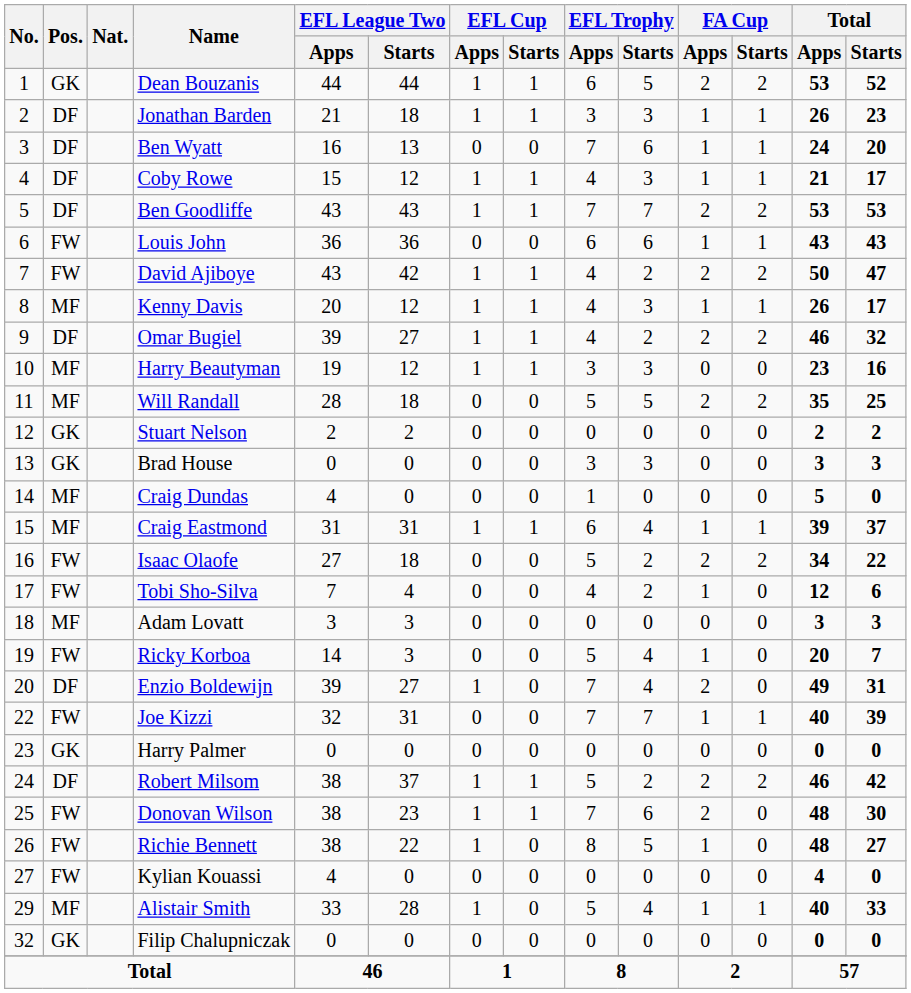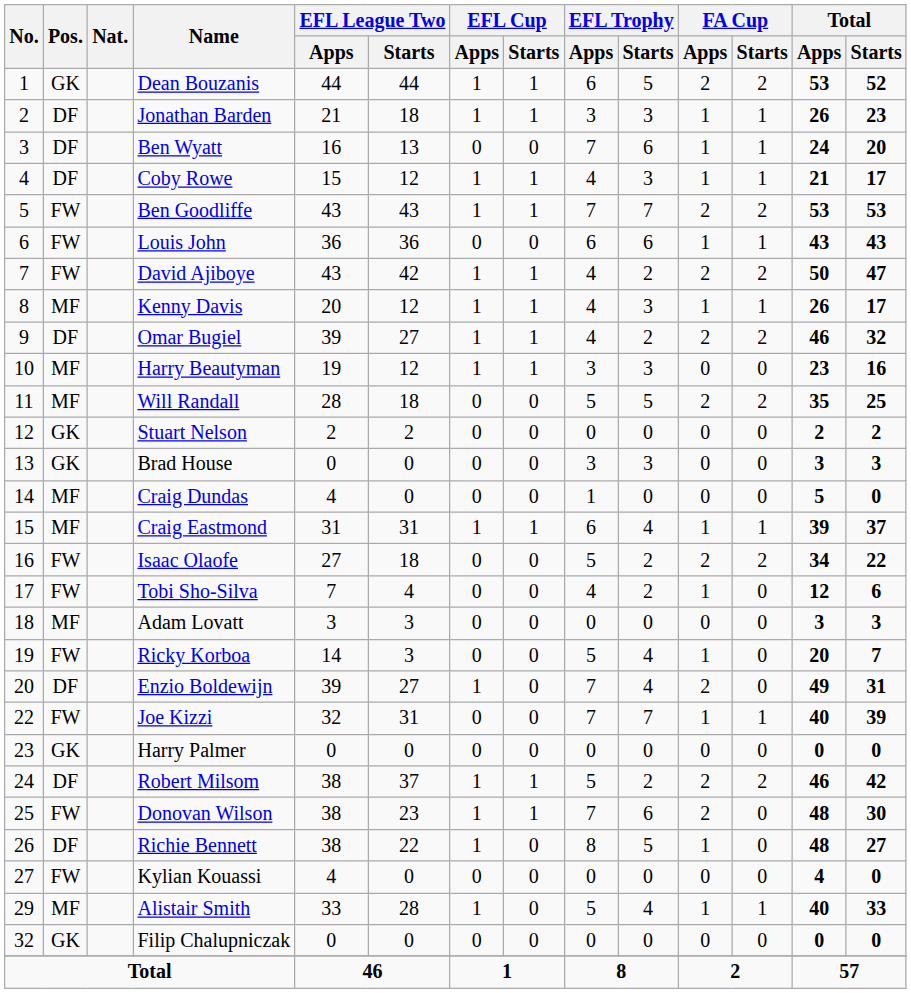Ben Goodliffe | Pos.: DF -> FW
Richie Bennett | Pos.: FW -> DF
